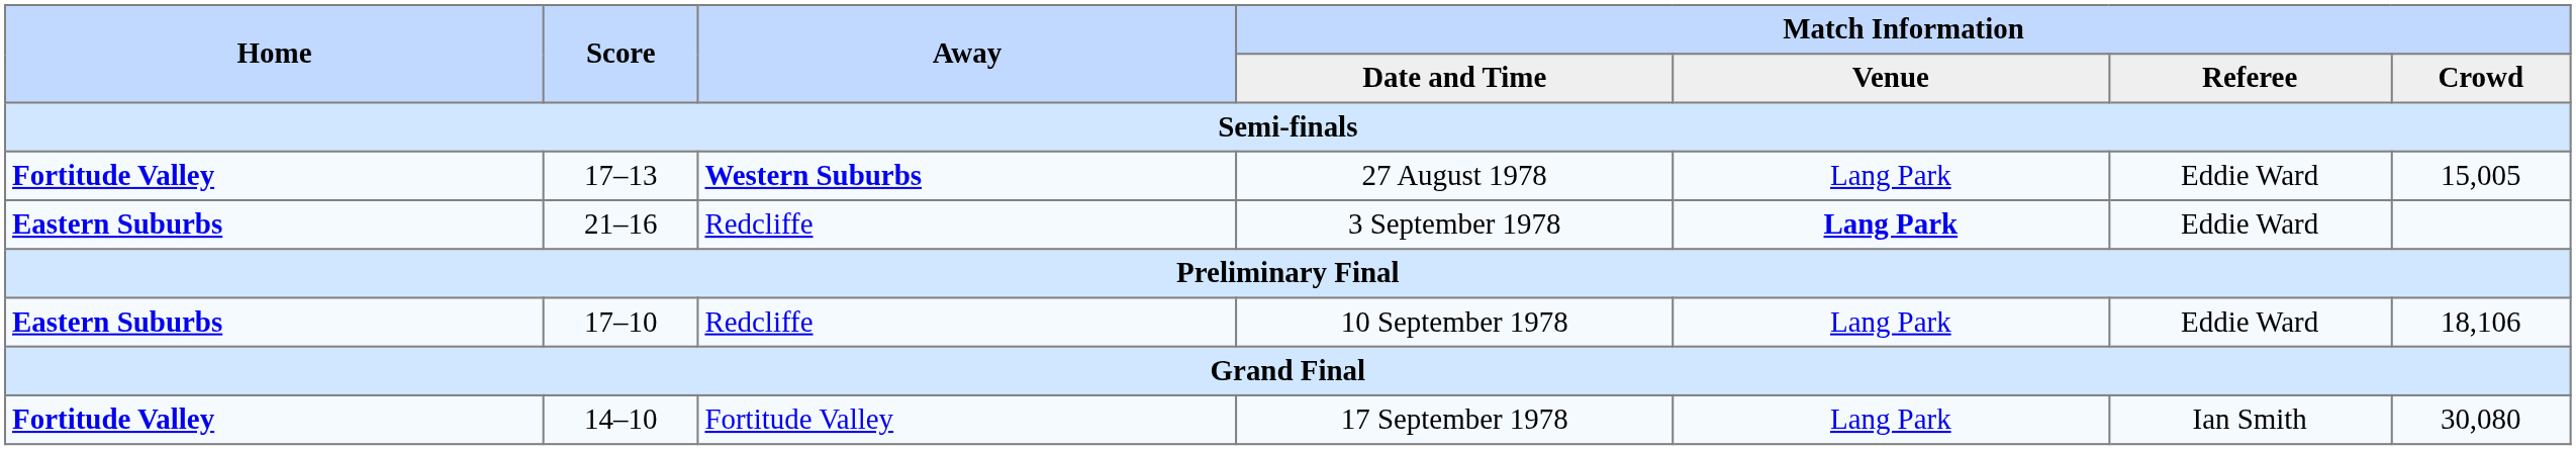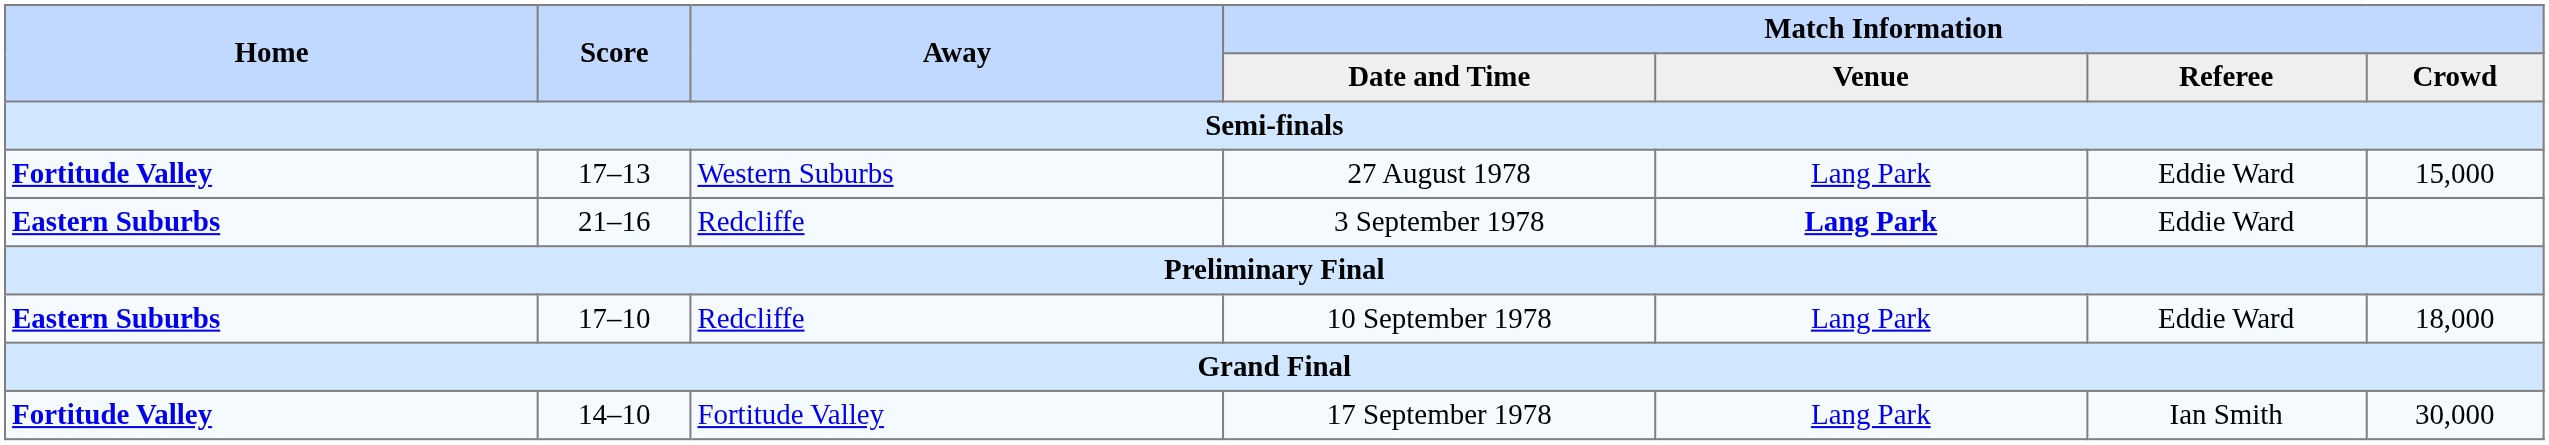27 August 1978 | Away: bold -> normal
27 August 1978 | Match Information / Crowd: 15,005 -> 15,000
10 September 1978 | Match Information / Crowd: 18,106 -> 18,000
17 September 1978 | Match Information / Crowd: 30,080 -> 30,000
